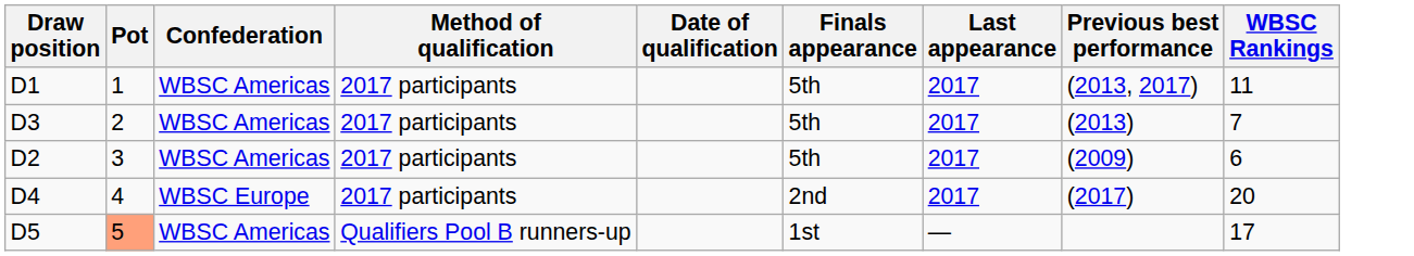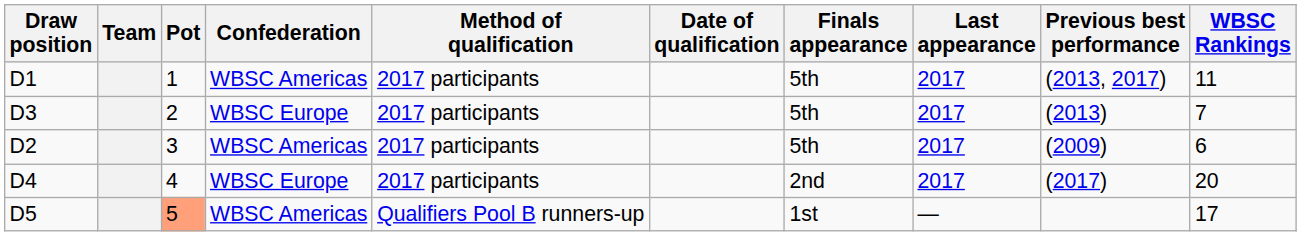+ column: Team
D3 | Confederation: WBSC Americas -> WBSC Europe
